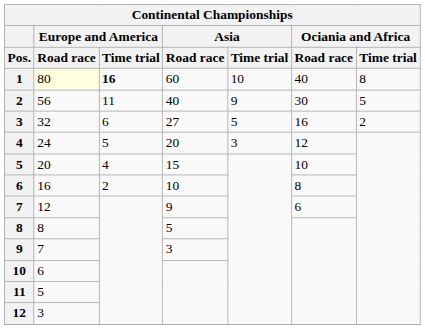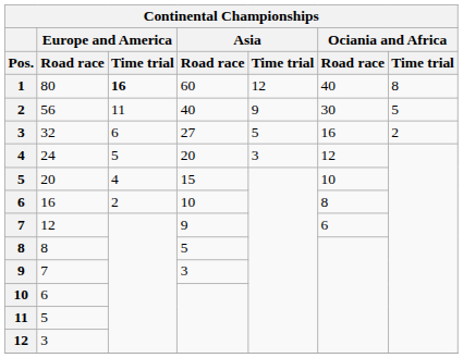1 | Europe and America / Road race: lightyellow background -> no background
1 | Asia / Time trial: 10 -> 12
